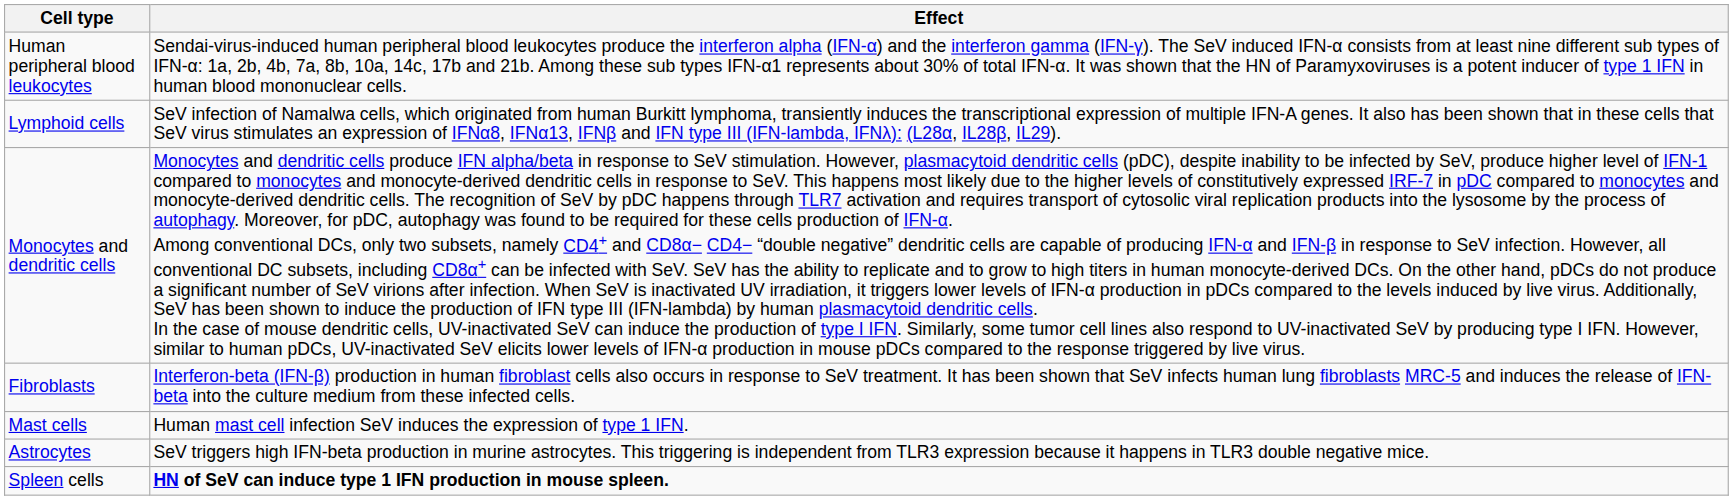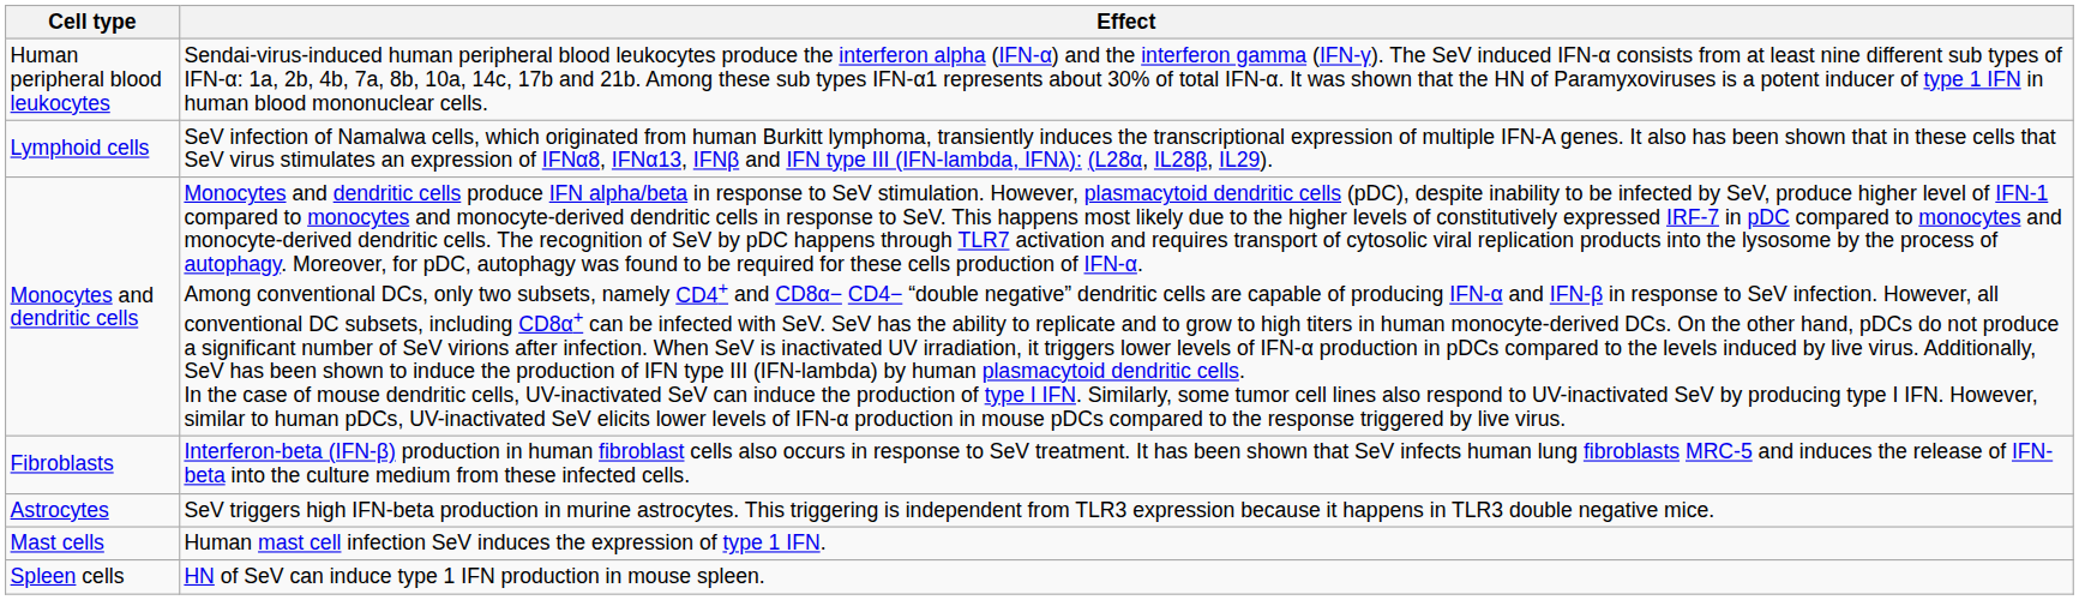rows swapped: Mast cells <-> Astrocytes
Spleen cells | Effect: bold -> normal
